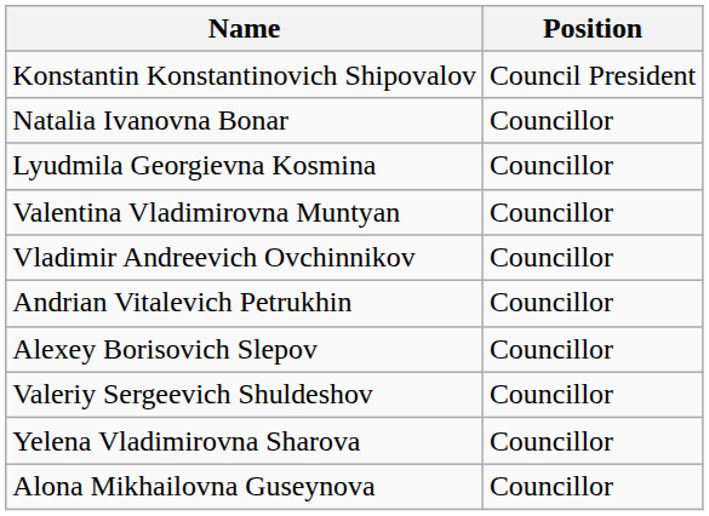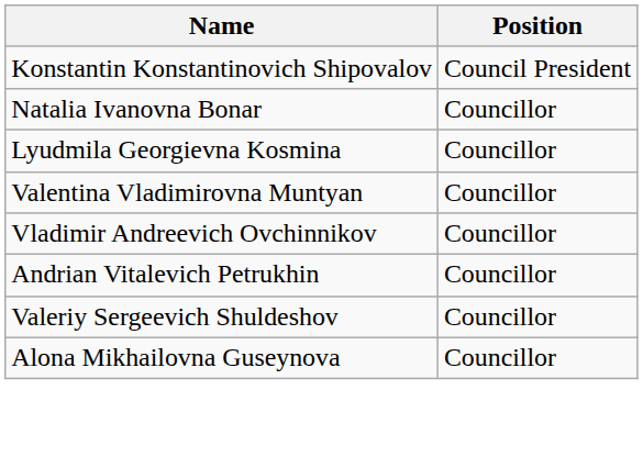- row: Alexey Borisovich Slepov | Councillor
- row: Yelena Vladimirovna Sharova | Councillor
